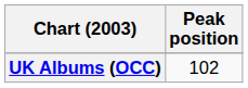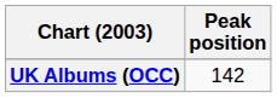UK Albums (OCC) | Peak position: 102 -> 142
